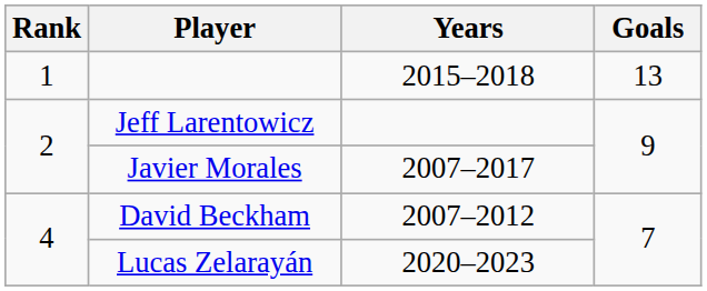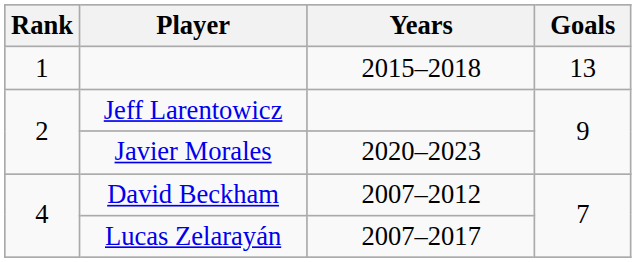Javier Morales | Years: 2007–2017 -> 2020–2023
Lucas Zelarayán | Years: 2020–2023 -> 2007–2017
